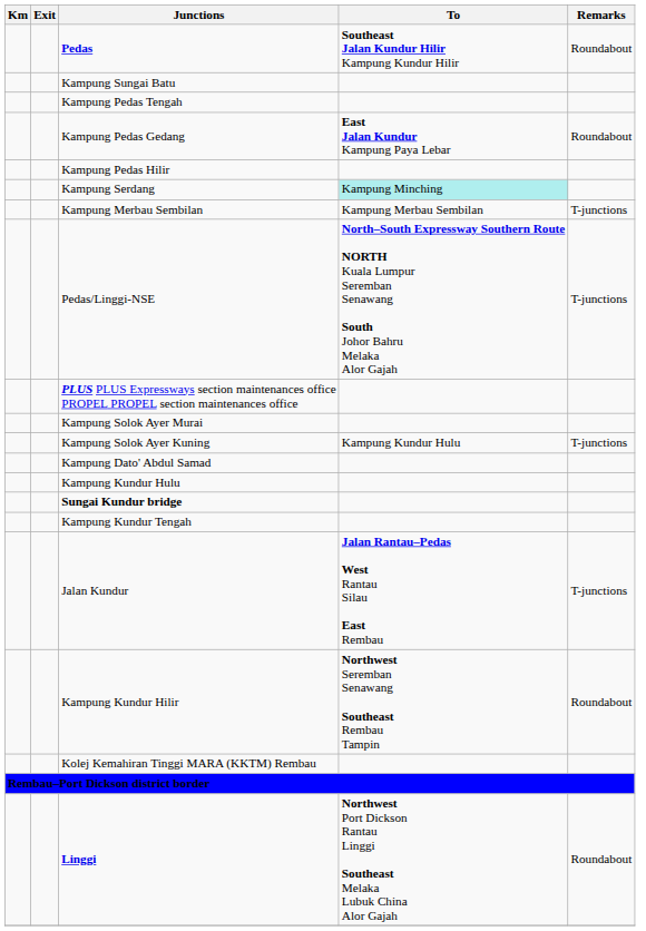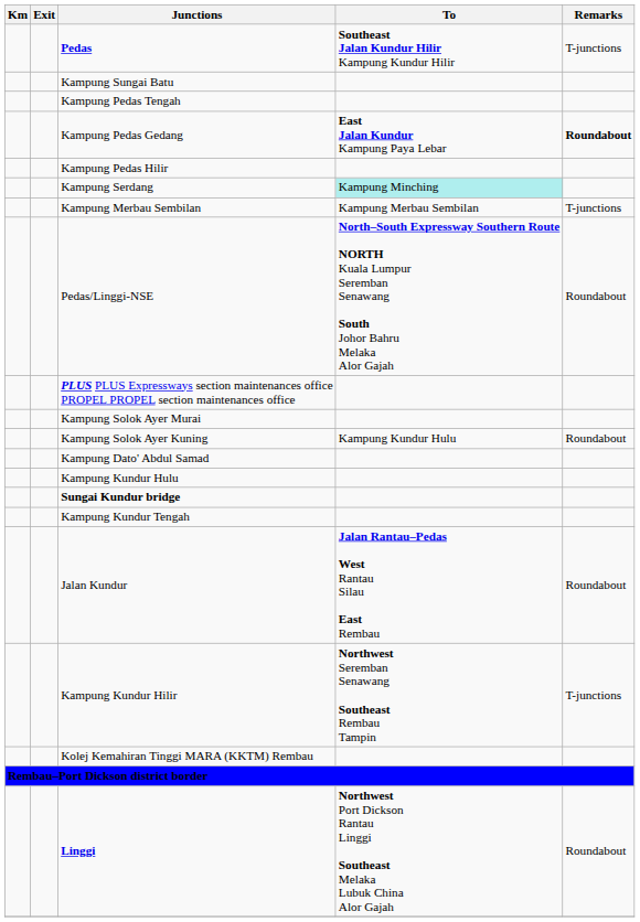Pedas | Remarks: Roundabout -> T-junctions
Kampung Pedas Gedang | Remarks: normal -> bold
Pedas/Linggi-NSE | Remarks: T-junctions -> Roundabout
Kampung Solok Ayer Kuning | Remarks: T-junctions -> Roundabout
Jalan Kundur | Remarks: T-junctions -> Roundabout
Kampung Kundur Hilir | Remarks: Roundabout -> T-junctions
